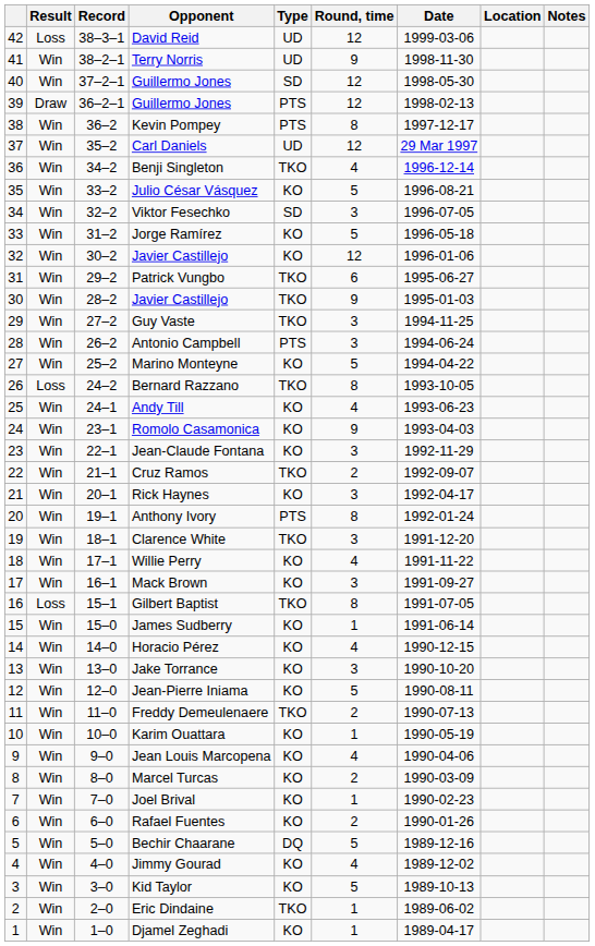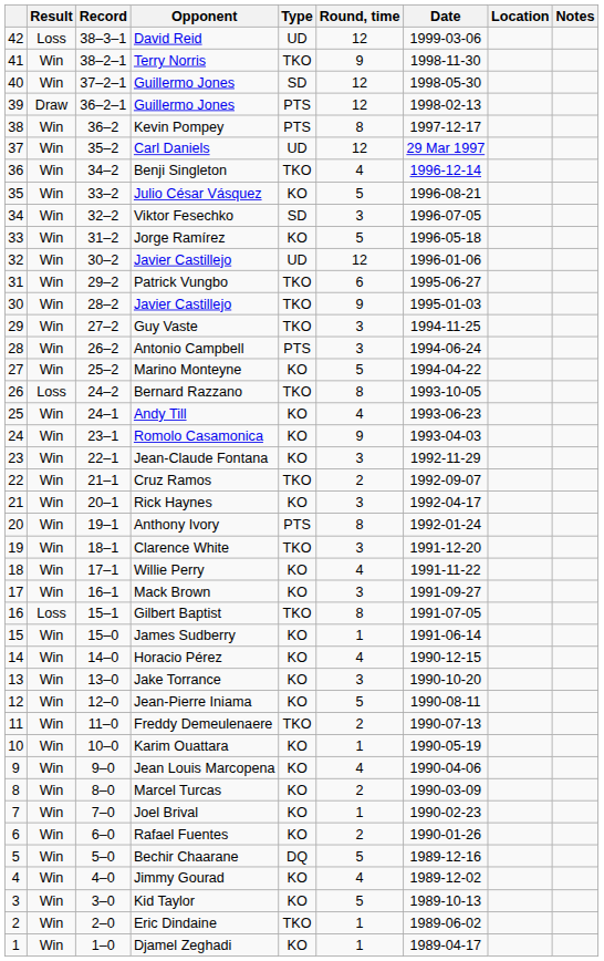Terry Norris | Type: UD -> TKO
32 / Javier Castillejo | Type: KO -> UD
